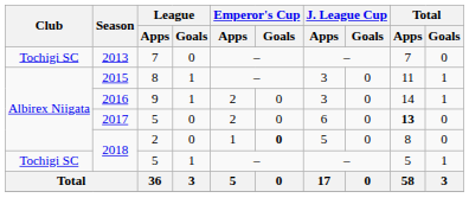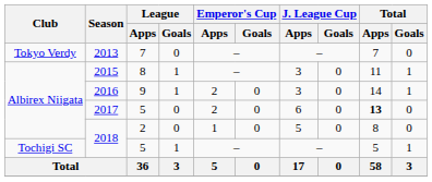2013 | Club: Tochigi SC -> Tokyo Verdy
2018 / 2 | Emperor's Cup / Goals: bold -> normal
